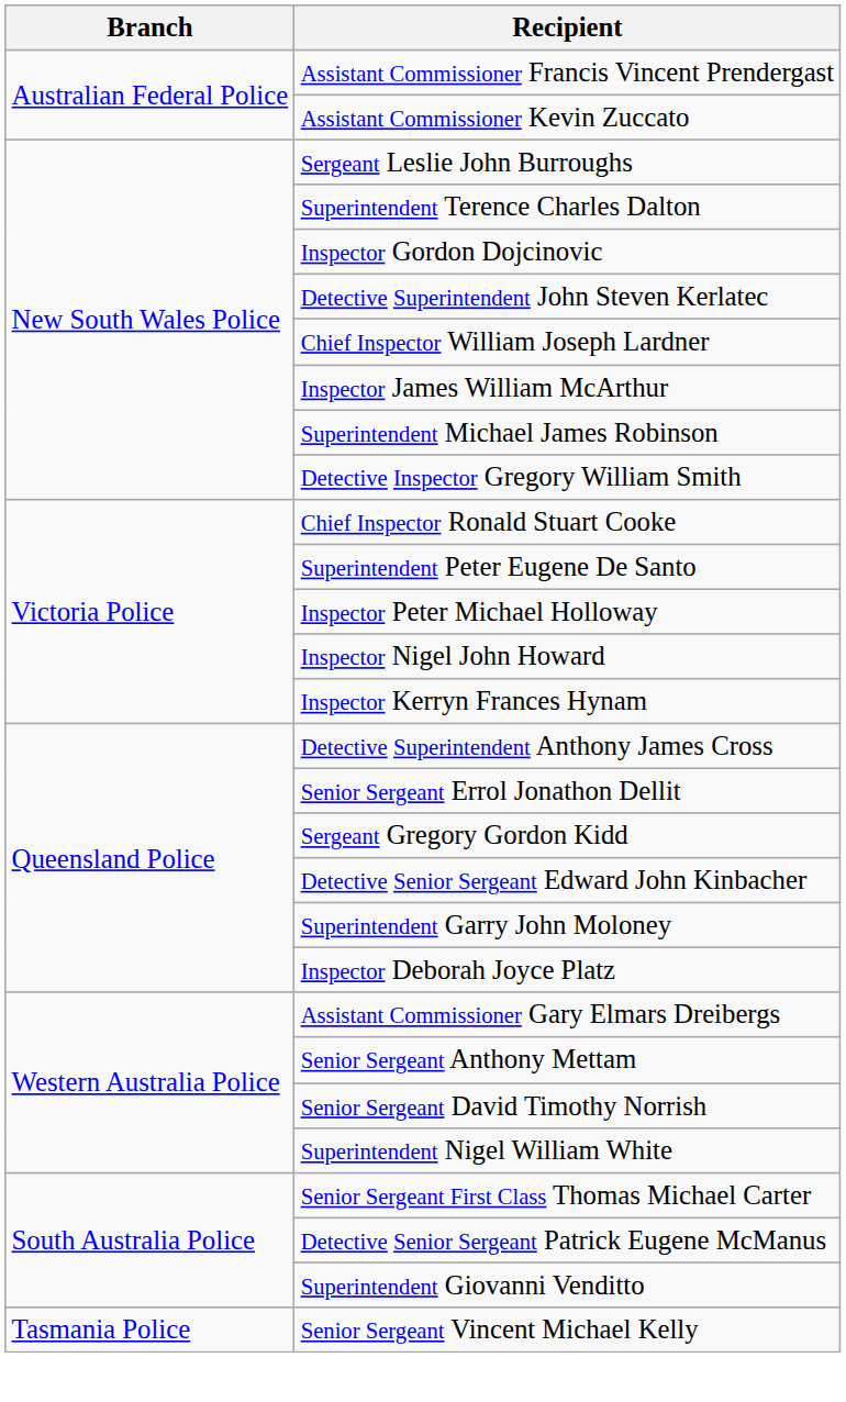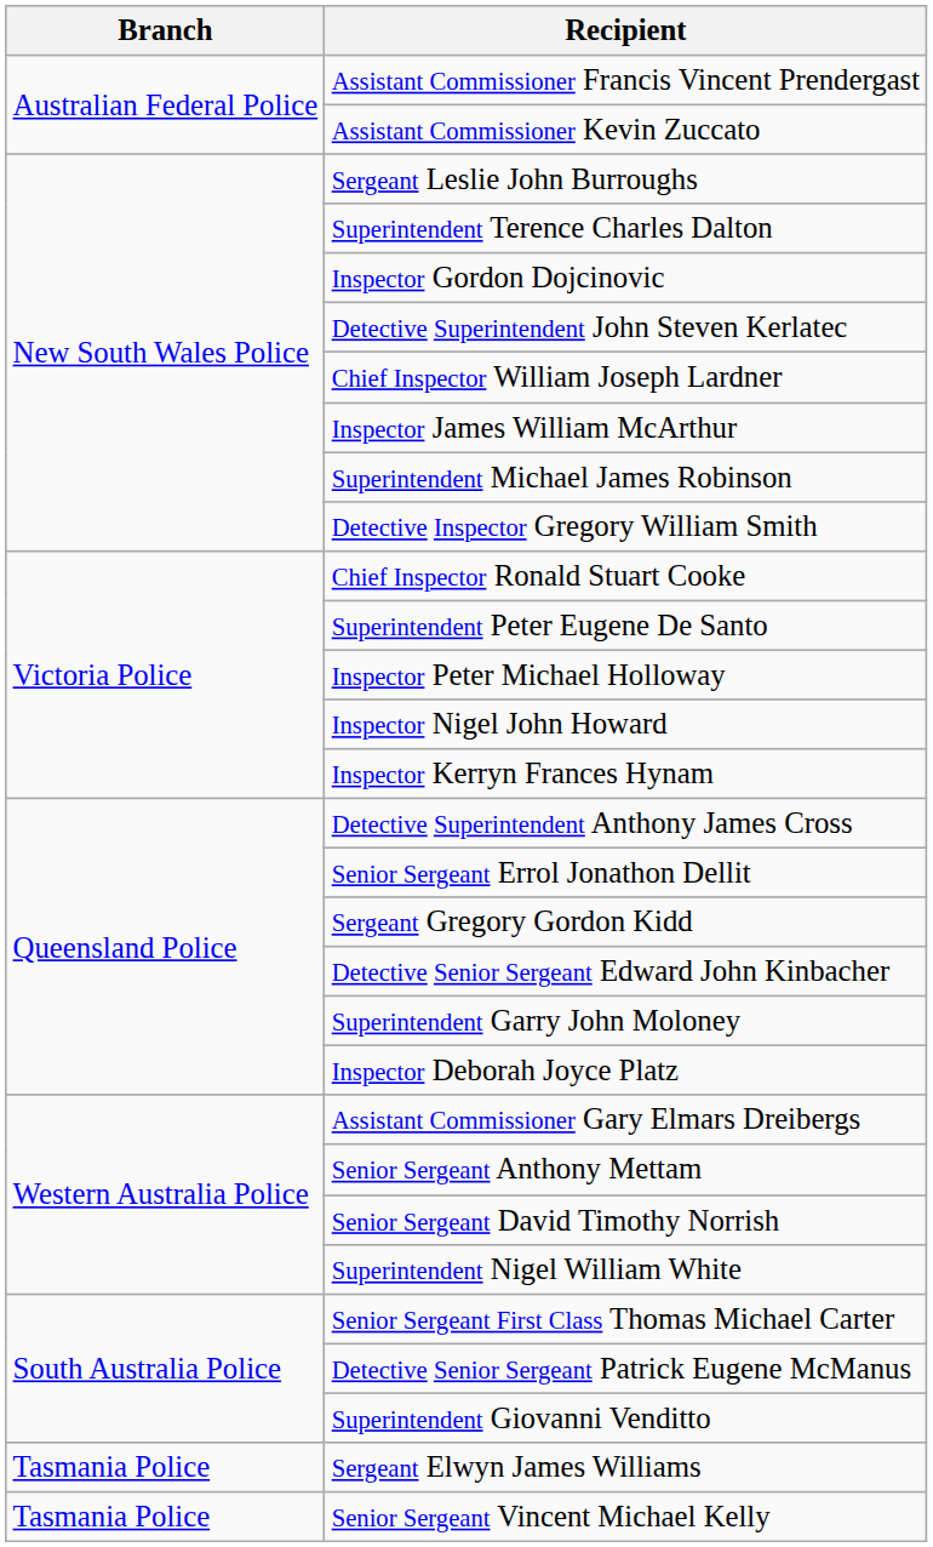+ row: Tasmania Police | Sergeant Elwyn James Williams
